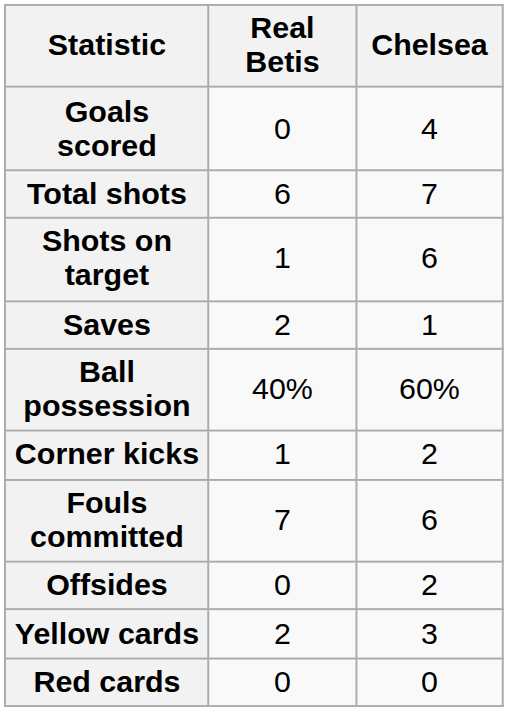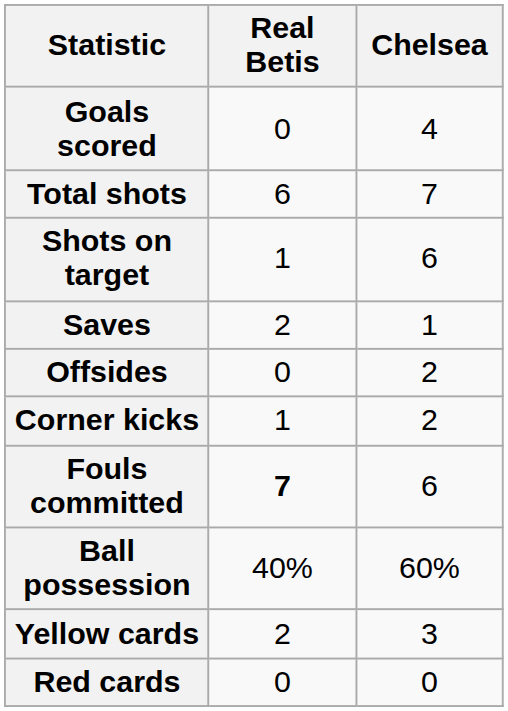rows swapped: Ball possession <-> Offsides
Fouls committed | Real Betis: normal -> bold
